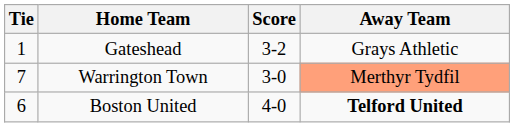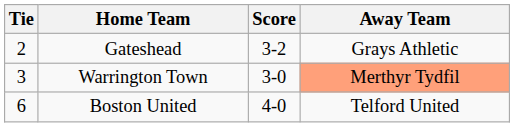Gateshead | Tie: 1 -> 2
Warrington Town | Tie: 7 -> 3
Boston United | Away Team: bold -> normal
